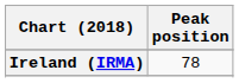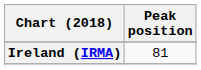Ireland (IRMA) | Peak position: 78 -> 81
